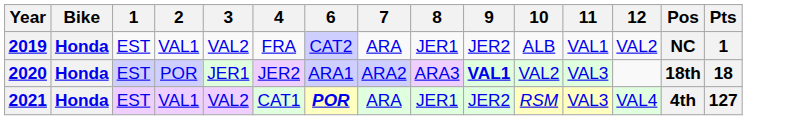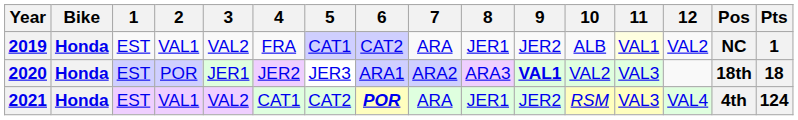+ column: 5 | CAT1 | JER3 | CAT2
2019 | 11: no background -> lightyellow background
2021 | Pts: 127 -> 124
